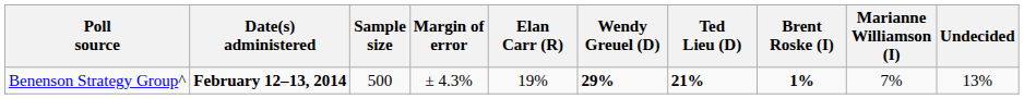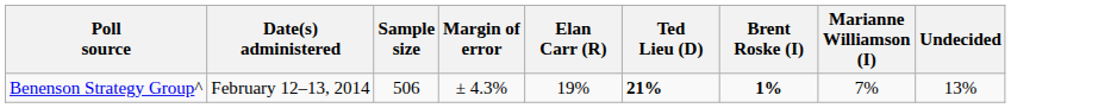- column: Wendy Greuel (D) | 29%
Benenson Strategy Group^ | Date(s) administered: bold -> normal
Benenson Strategy Group^ | Sample size: 500 -> 506
